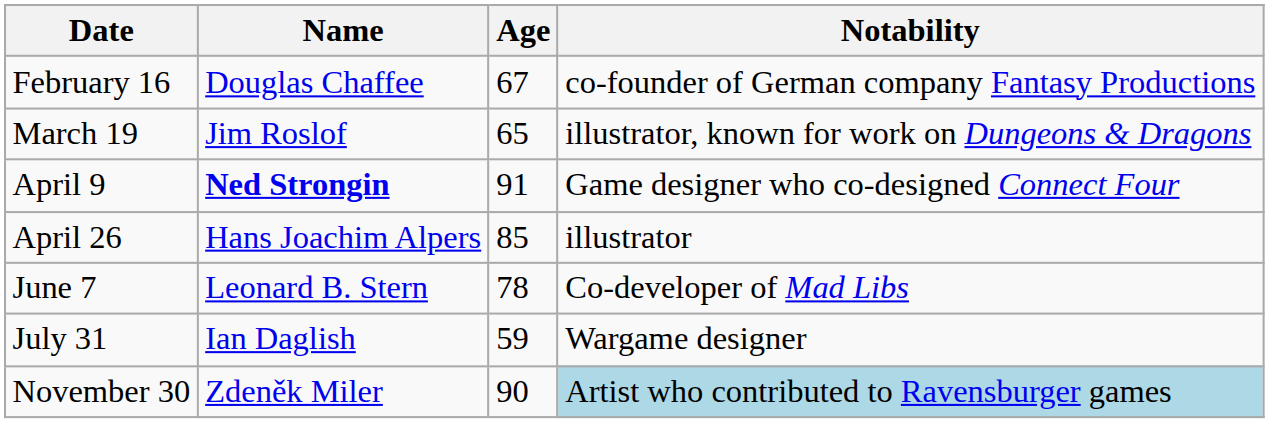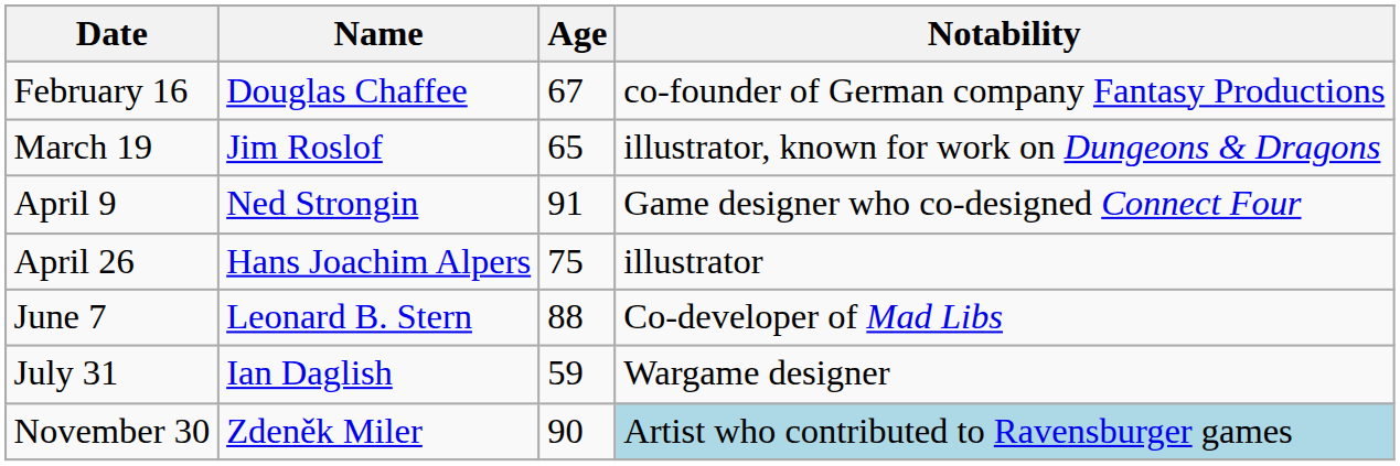April 9 | Name: bold -> normal
April 26 | Age: 85 -> 75
June 7 | Age: 78 -> 88
